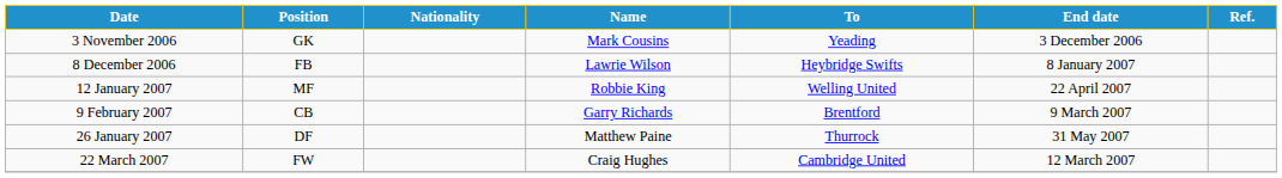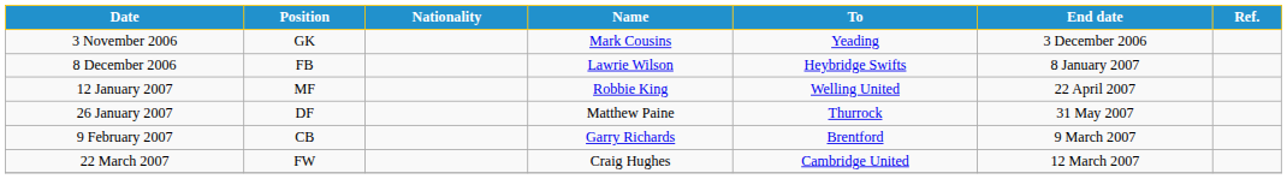rows swapped: 26 January 2007 <-> 9 February 2007
